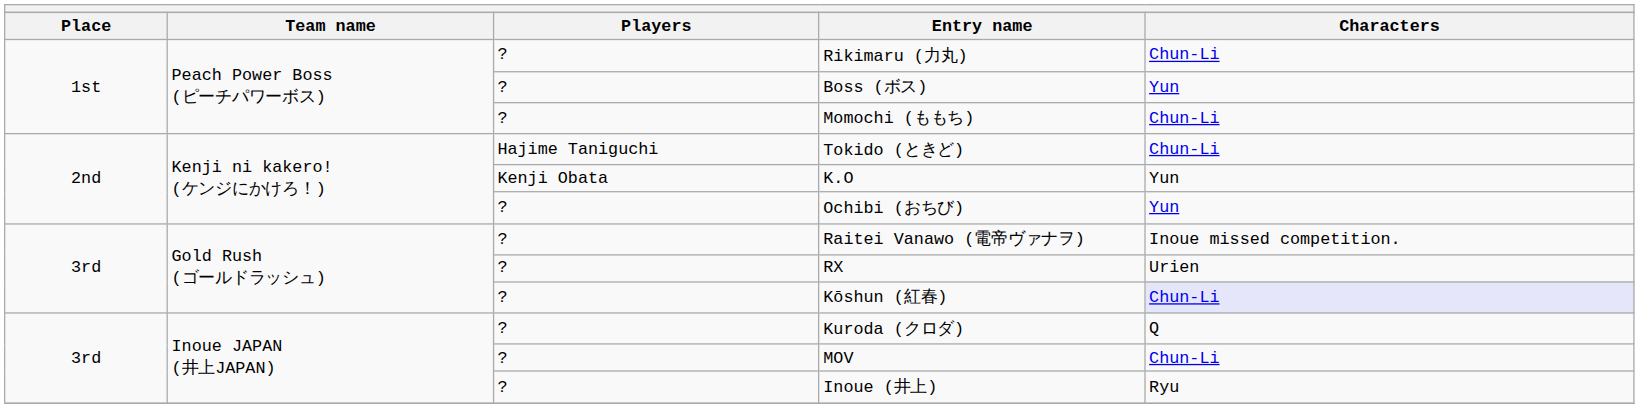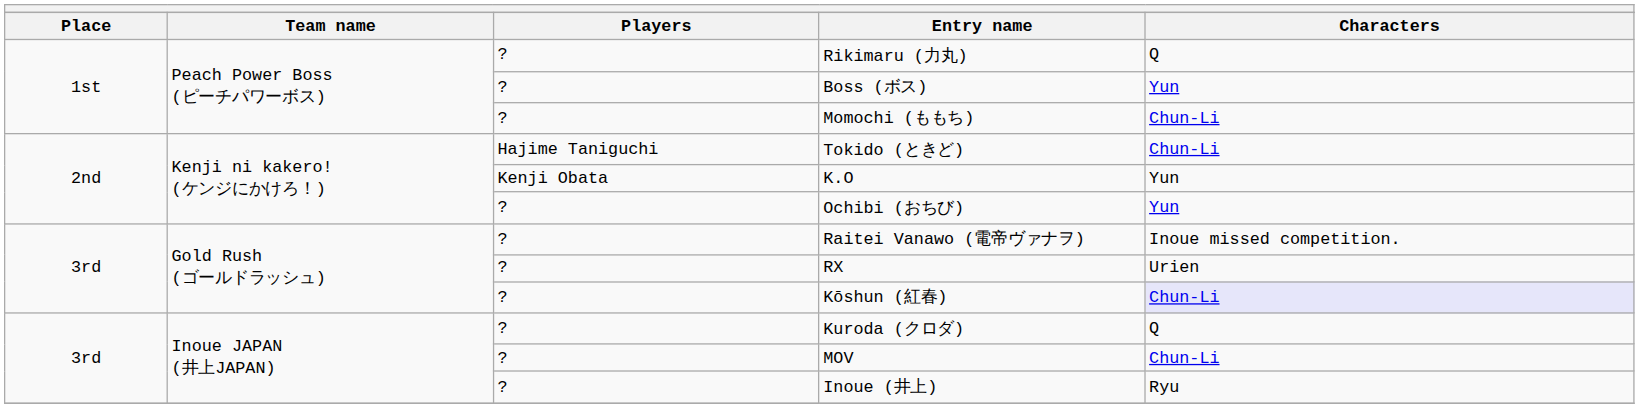Rikimaru (力丸) | Characters: Chun-Li -> Q
